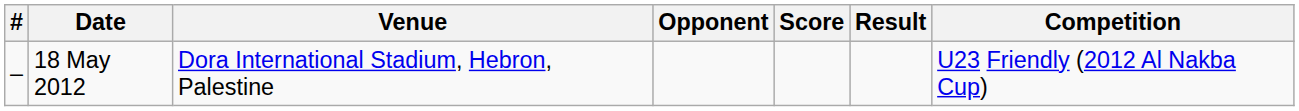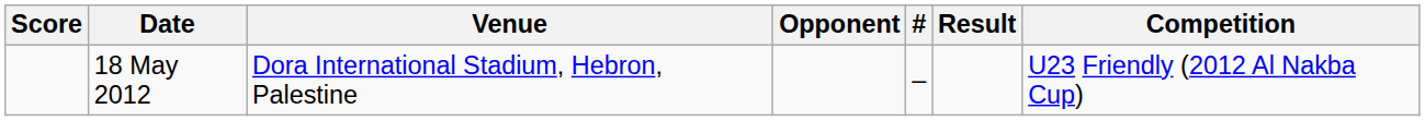columns swapped: # <-> Score
